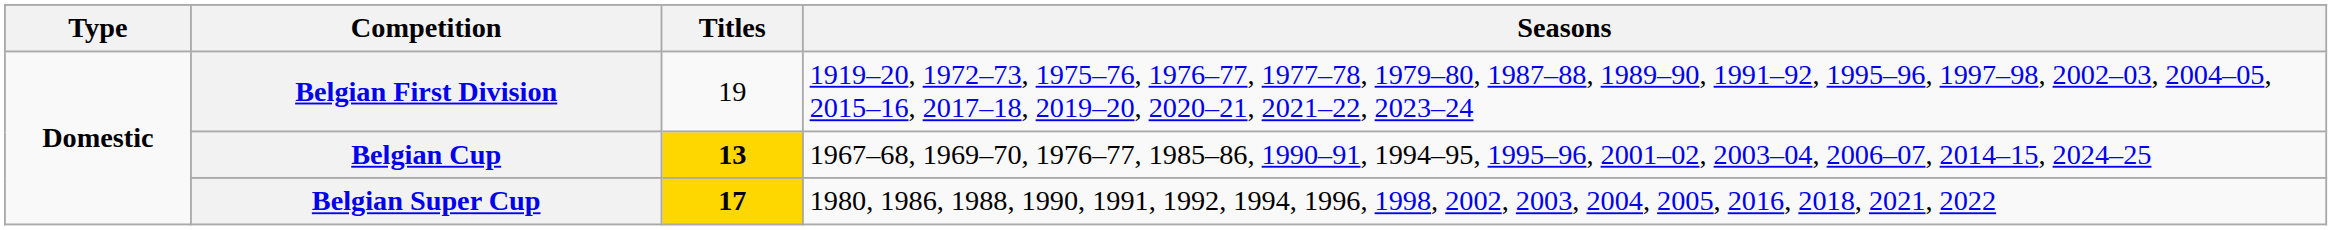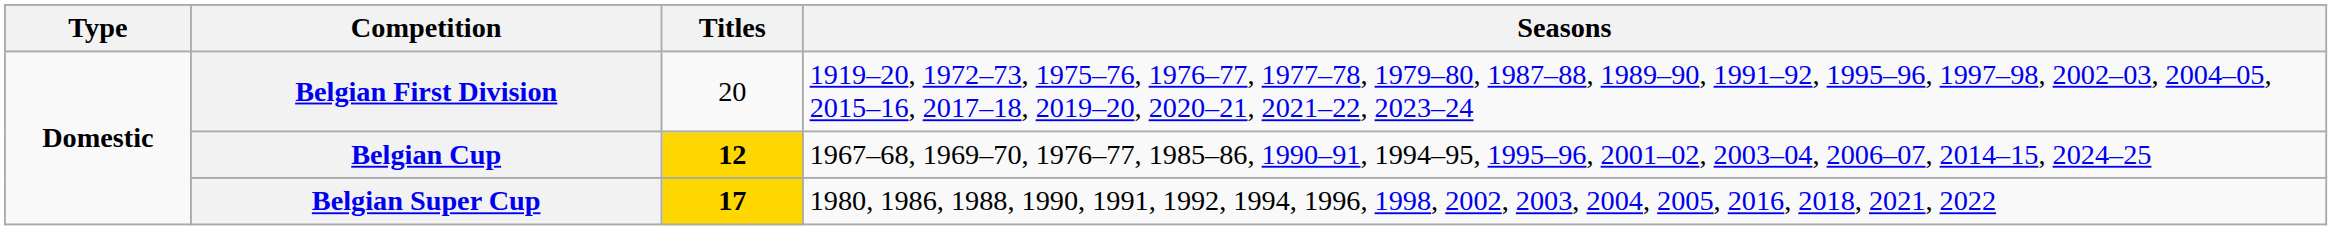Belgian First Division | Titles: 19 -> 20
Belgian Cup | Titles: 13 -> 12
